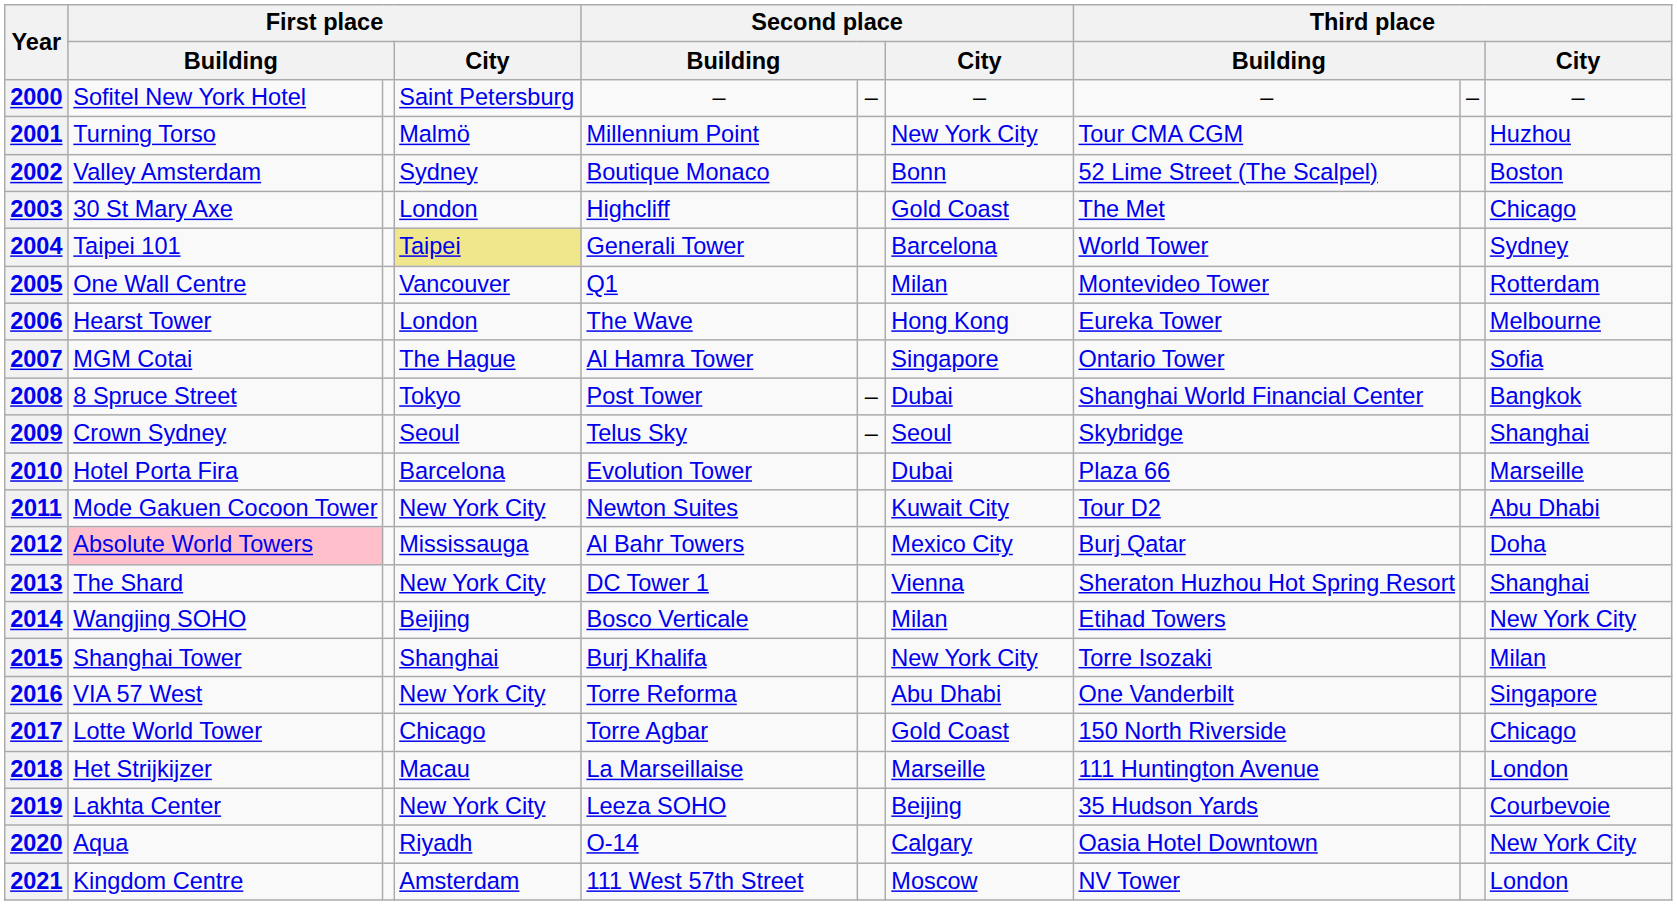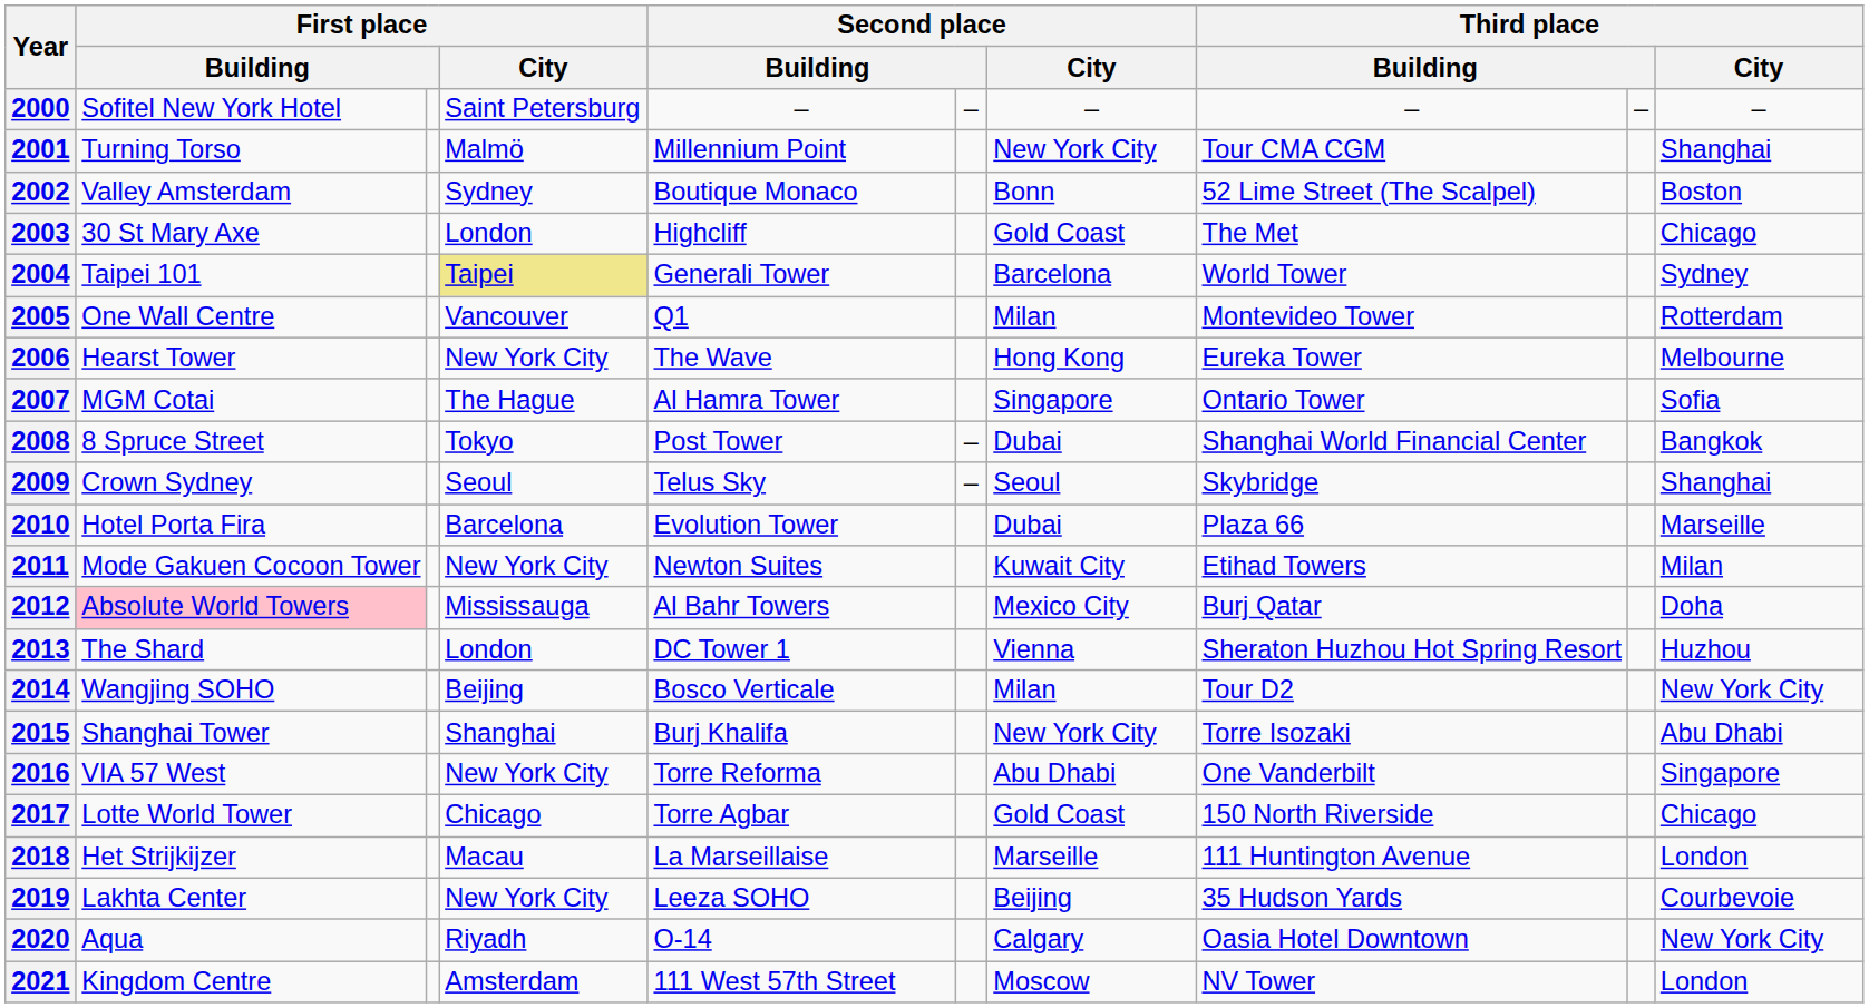2001 | Third place / City: Huzhou -> Shanghai
2006 | First place / City: London -> New York City
2011 | column 8: Tour D2 -> Etihad Towers
2011 | Third place / City: Abu Dhabi -> Milan
2013 | First place / City: New York City -> London
2013 | Third place / City: Shanghai -> Huzhou
2014 | column 8: Etihad Towers -> Tour D2
2015 | Third place / City: Milan -> Abu Dhabi
